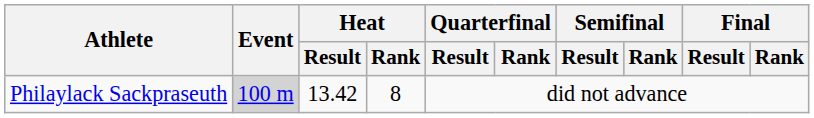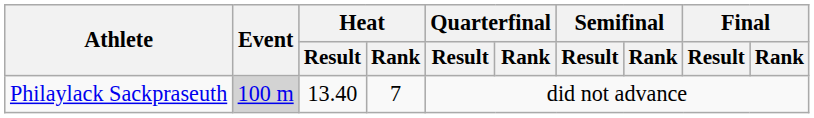Philaylack Sackpraseuth | Heat / Result: 13.42 -> 13.40
Philaylack Sackpraseuth | Heat / Rank: 8 -> 7
